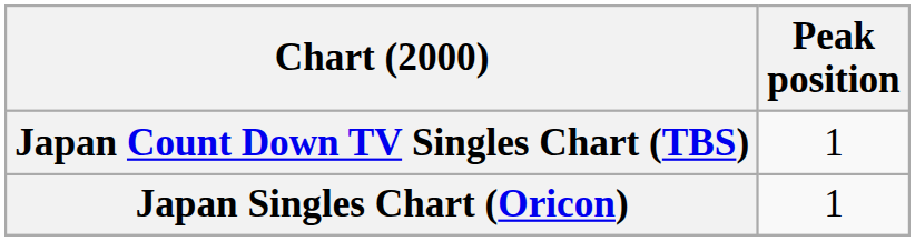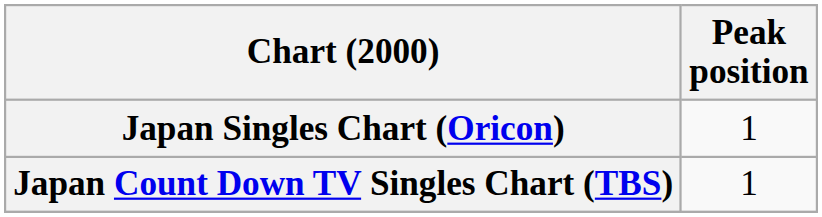rows swapped: Japan Singles Chart (Oricon) <-> Japan Count Down TV Singles Chart (TBS)
